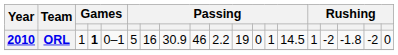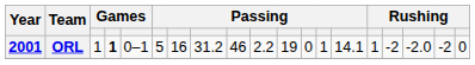ORL | Year: 2010 -> 2001
ORL | column 8: 30.9 -> 31.2
ORL | column 14: 14.5 -> 14.1
ORL | column 17: -1.8 -> -2.0
